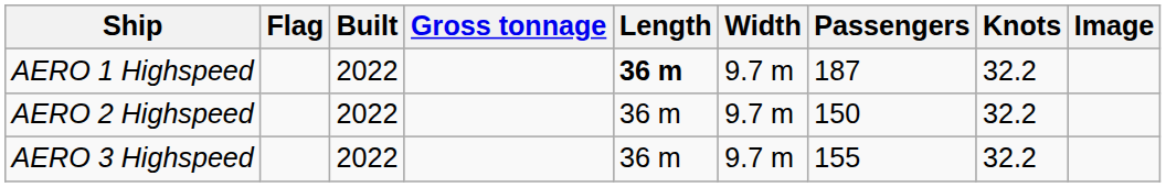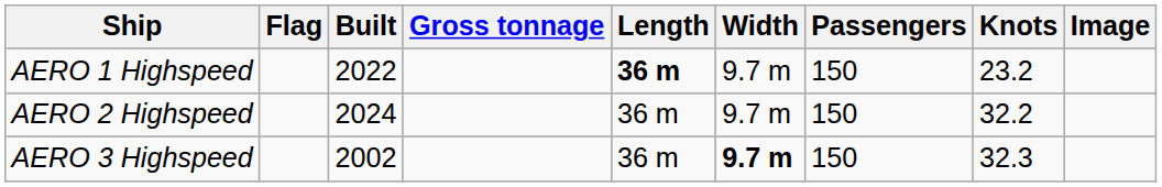AERO 1 Highspeed | Passengers: 187 -> 150
AERO 1 Highspeed | Knots: 32.2 -> 23.2
AERO 2 Highspeed | Built: 2022 -> 2024
AERO 3 Highspeed | Built: 2022 -> 2002
AERO 3 Highspeed | Width: normal -> bold
AERO 3 Highspeed | Passengers: 155 -> 150
AERO 3 Highspeed | Knots: 32.2 -> 32.3
